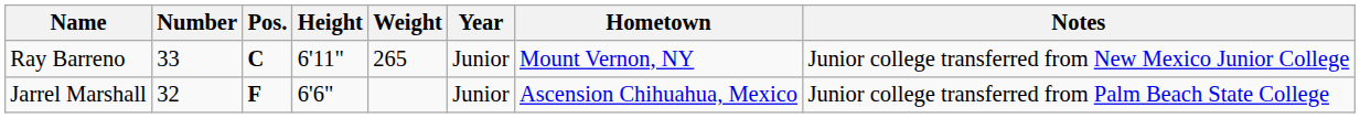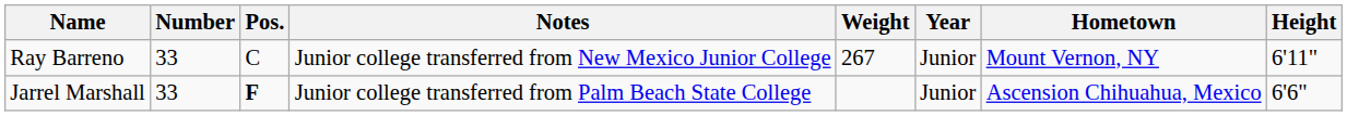columns swapped: Height <-> Notes
Ray Barreno | Pos.: bold -> normal
Ray Barreno | Weight: 265 -> 267
Jarrel Marshall | Number: 32 -> 33
